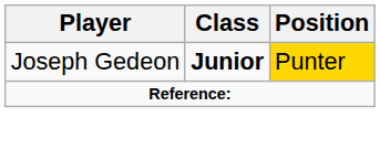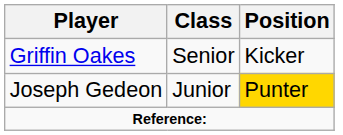+ row: Griffin Oakes | Senior | Kicker
Joseph Gedeon | Class: bold -> normal
